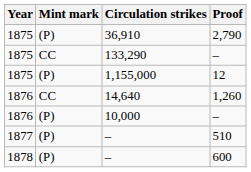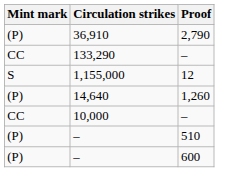- column: Year | 1875 | 1875 | 1875 | 1876 | 1876 | 1877 | 1878
1,155,000 | Mint mark: (P) -> S
14,640 | Mint mark: CC -> (P)
10,000 | Mint mark: (P) -> CC
